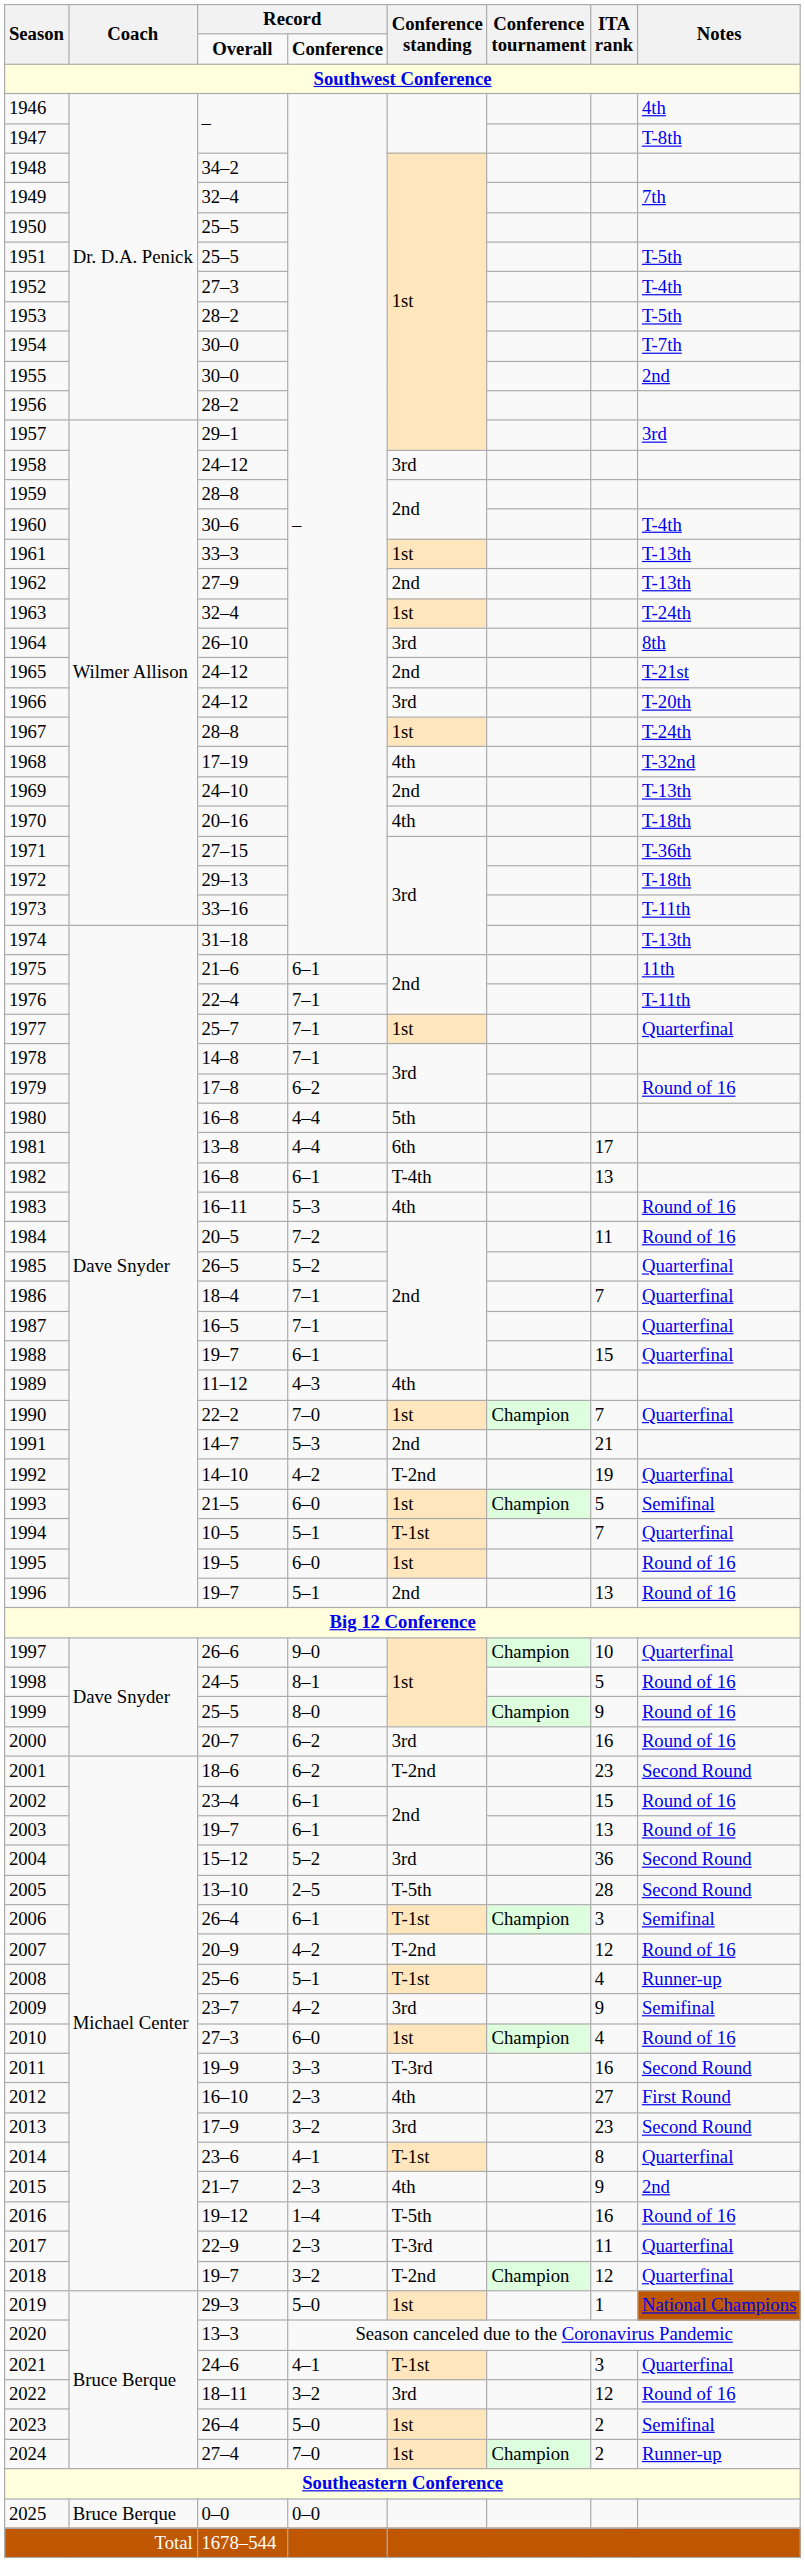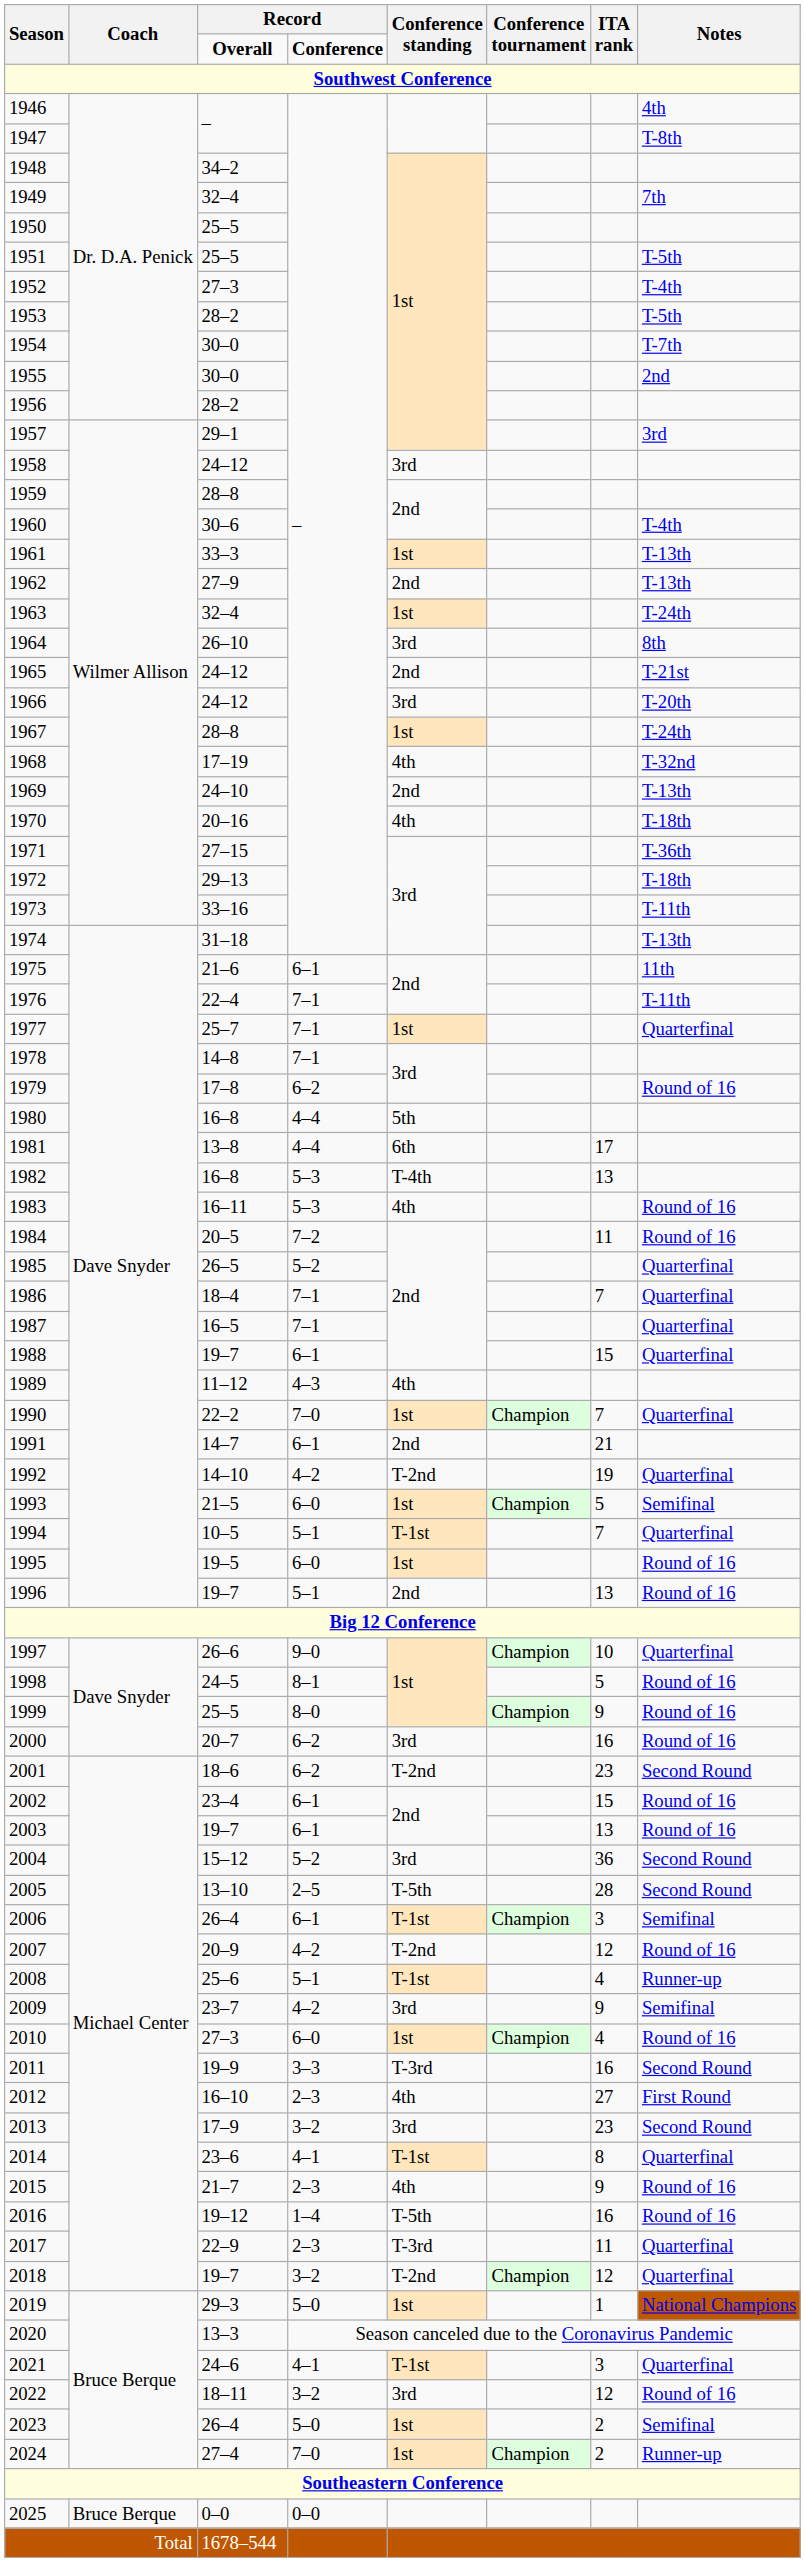1982 | column 4: 6–1 -> 5–3
1991 | column 4: 5–3 -> 6–1
2015 | Notes: 2nd -> Round of 16
